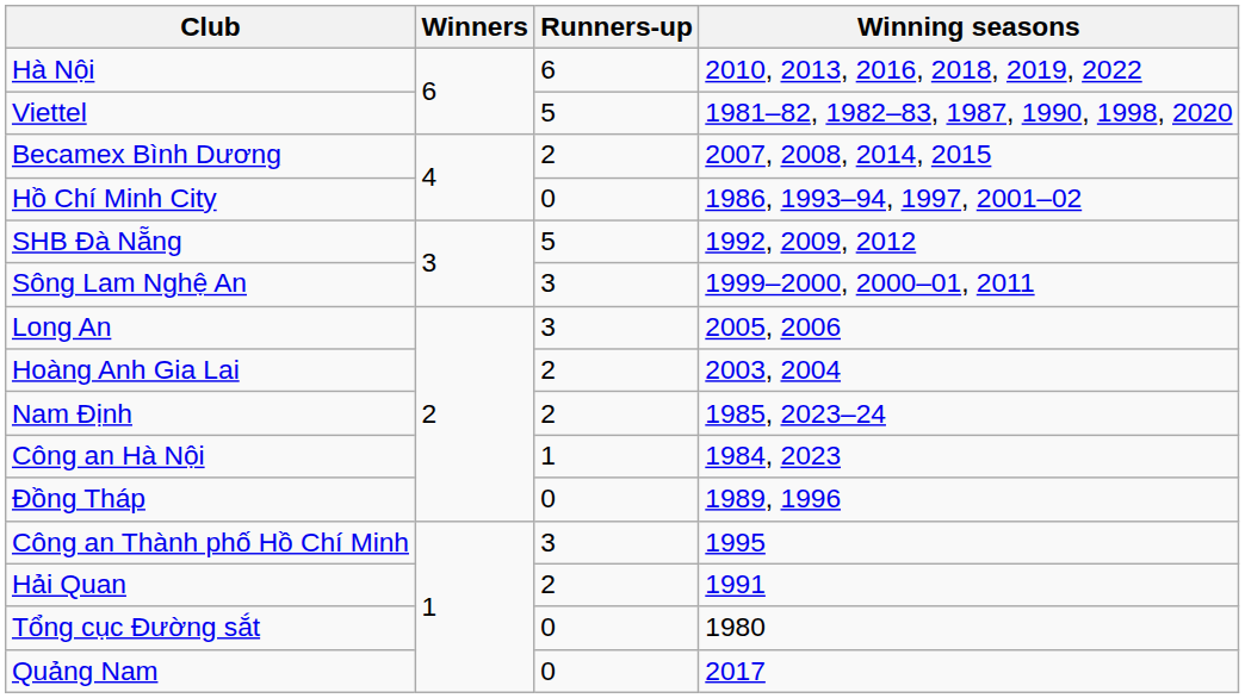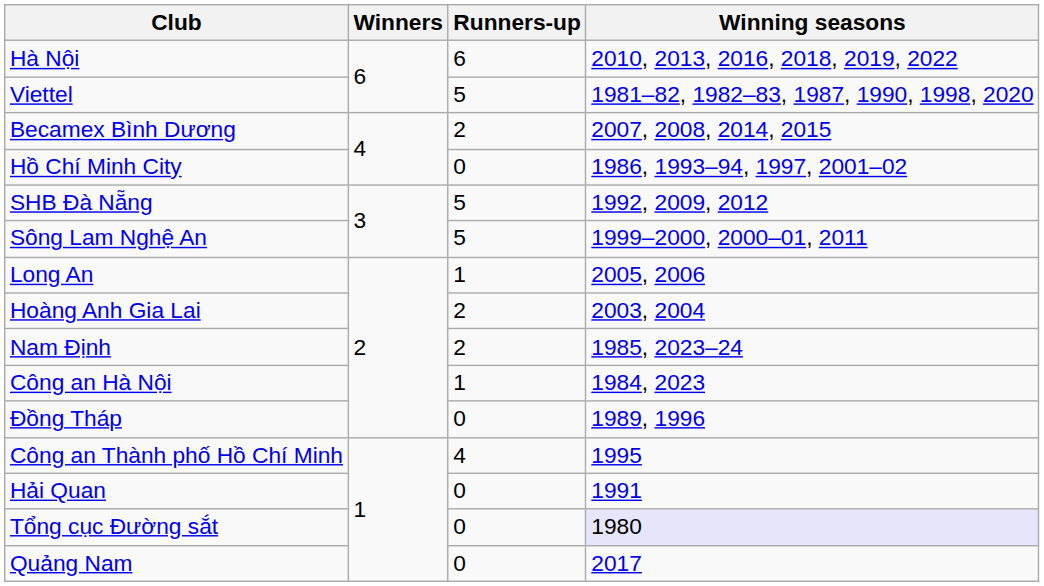Sông Lam Nghệ An | Runners-up: 3 -> 5
Long An | Runners-up: 3 -> 1
Công an Thành phố Hồ Chí Minh | Runners-up: 3 -> 4
Hải Quan | Runners-up: 2 -> 0
Tổng cục Đường sắt | Winning seasons: no background -> lavender background
